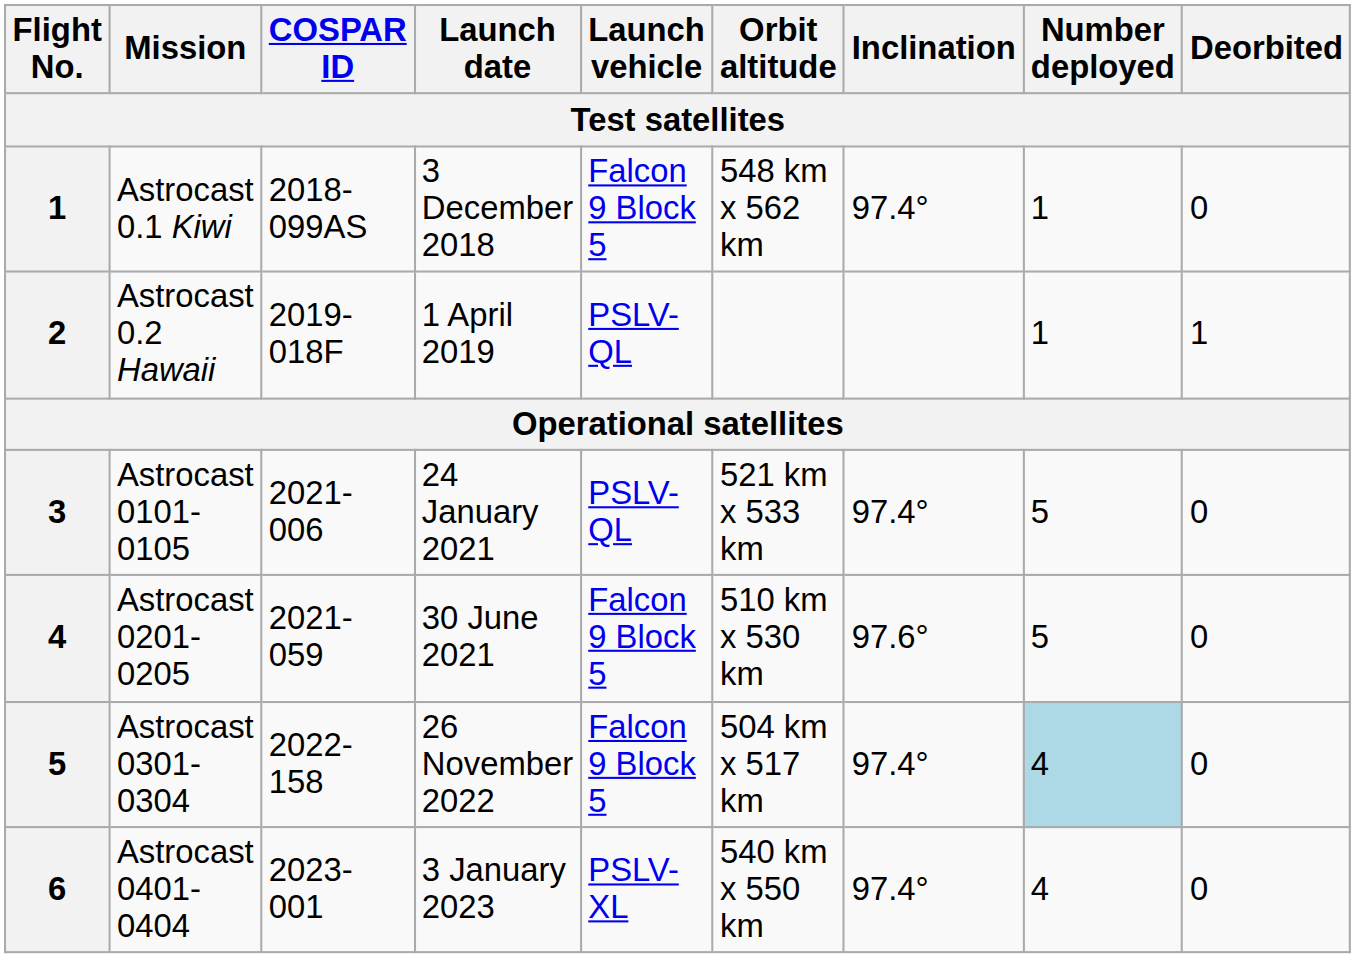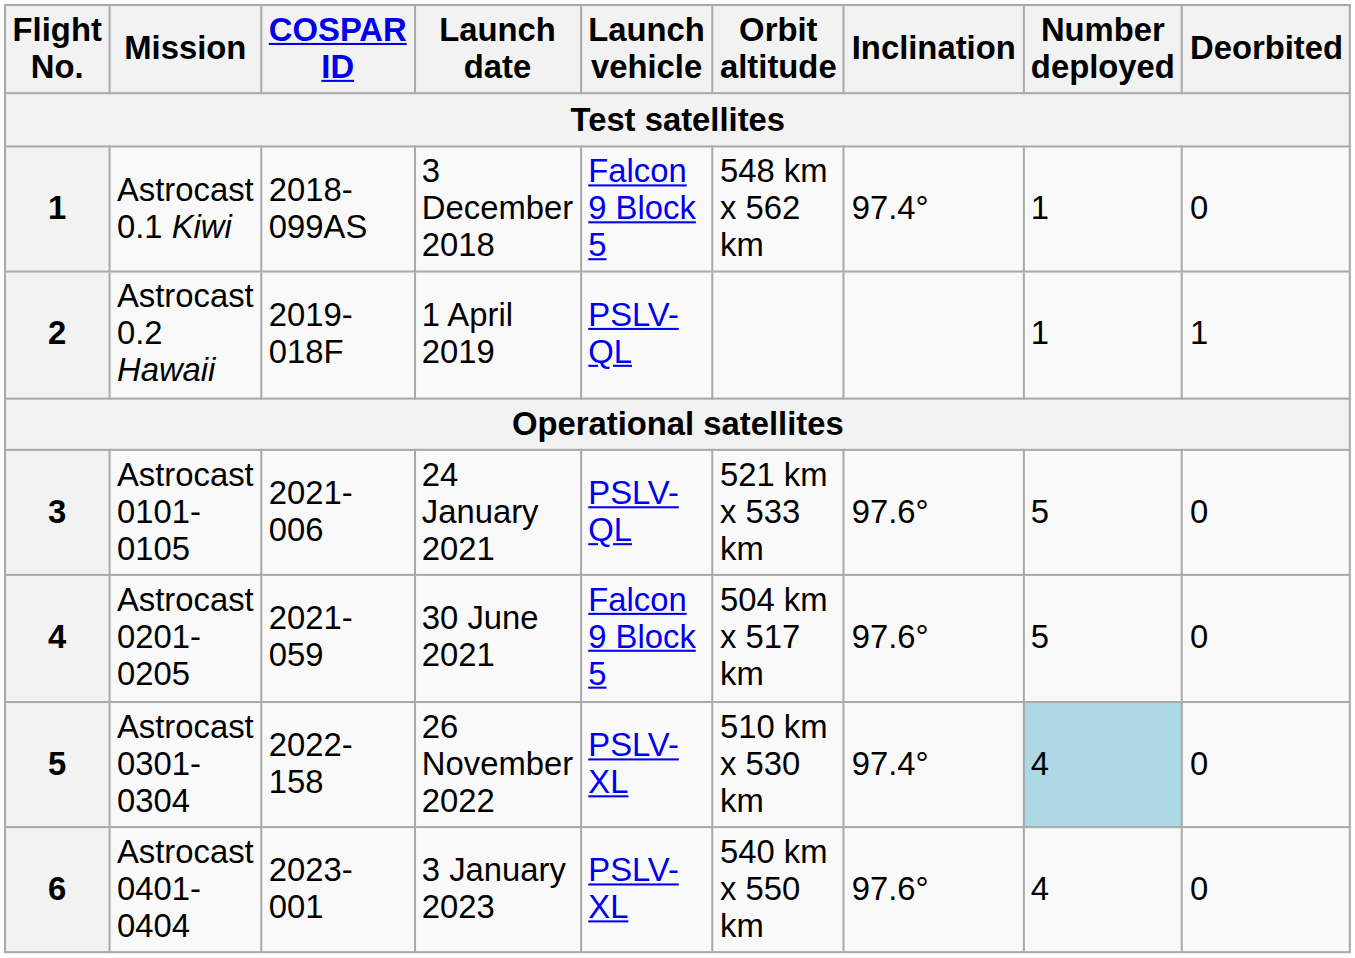Astrocast 0101-0105 | Inclination: 97.4° -> 97.6°
Astrocast 0201-0205 | Orbit altitude: 510 km x 530 km -> 504 km x 517 km
Astrocast 0301-0304 | Launch vehicle: Falcon 9 Block 5 -> PSLV-XL
Astrocast 0301-0304 | Orbit altitude: 504 km x 517 km -> 510 km x 530 km
Astrocast 0401-0404 | Inclination: 97.4° -> 97.6°
